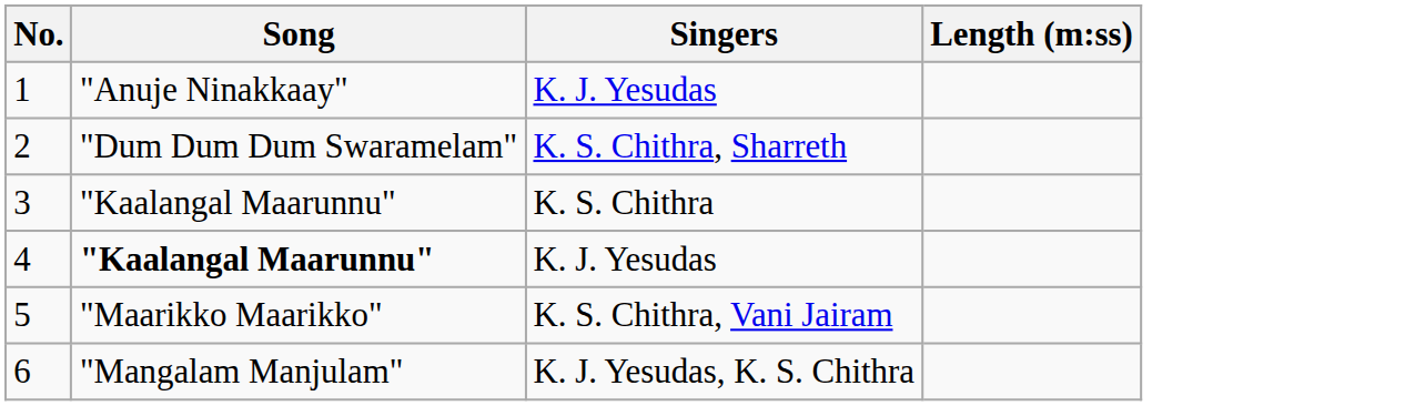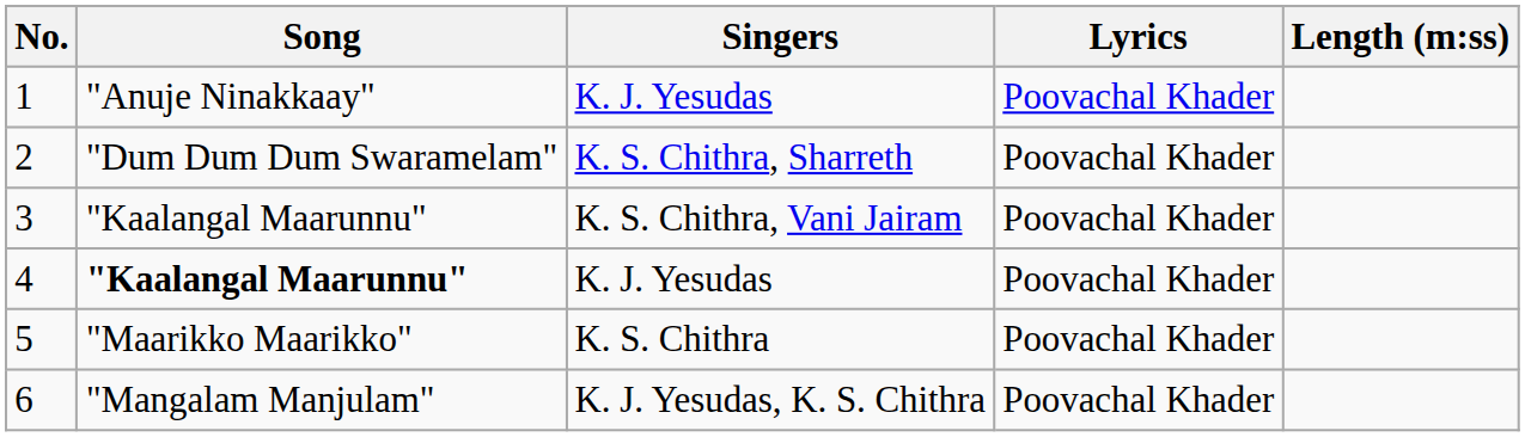+ column: Lyrics | Poovachal Khader | Poovachal Khader | Poovachal Khader | Poovachal Khader | Poovachal Khader | Poovachal Khader
3 | Singers: K. S. Chithra -> K. S. Chithra, Vani Jairam
5 | Singers: K. S. Chithra, Vani Jairam -> K. S. Chithra
